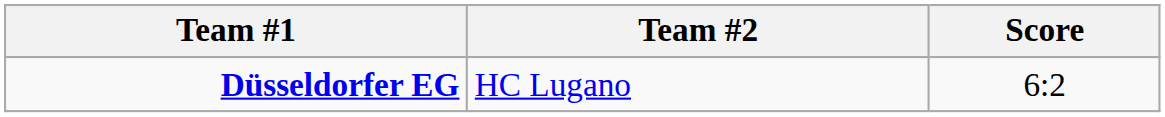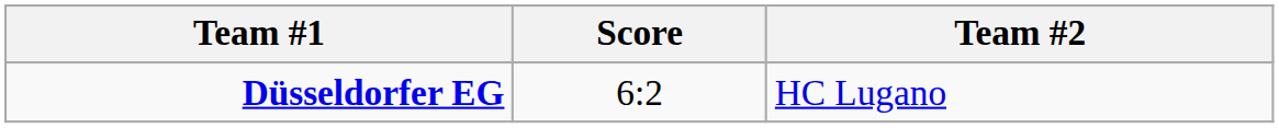columns swapped: Score <-> Team #2
